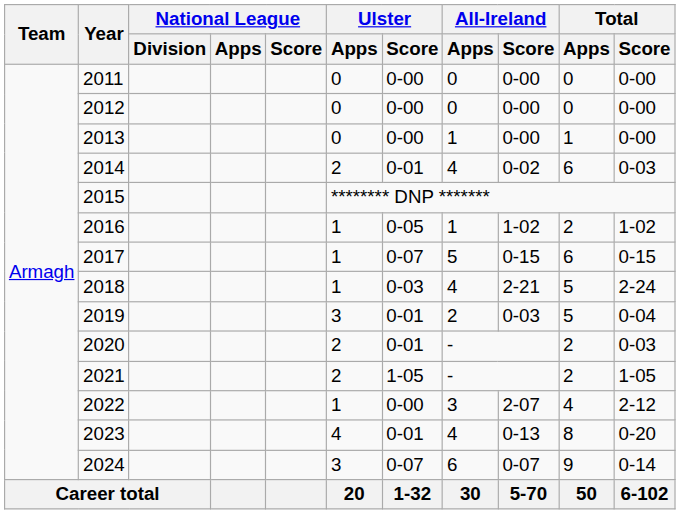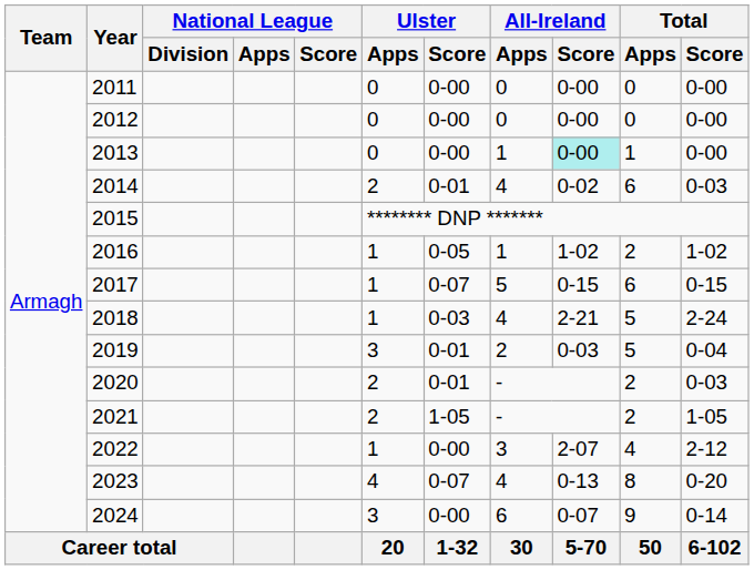2013 | All-Ireland / Score: no background -> paleturquoise background
2023 | Ulster / Score: 0-01 -> 0-07
2024 | Ulster / Score: 0-07 -> 0-00
